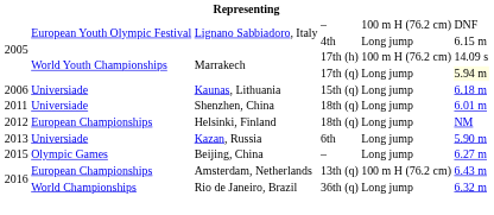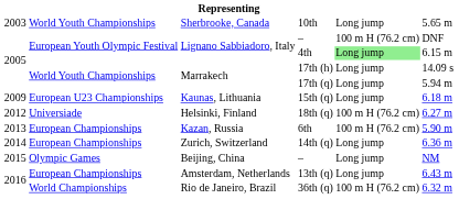+ row: 2003 | World Youth Championships | Sherbrooke, Canada | 10th | Long jump | 5.65 m
Lignano Sabbiadoro, Italy / 4th | column 5: no background -> lightgreen background
Marrakech / 17th (h) | column 5: 100 m H (76.2 cm) -> Long jump
Marrakech / 17th (q) | column 6: lightyellow background -> no background
Kaunas, Lithuania | column 1: 2006 -> 2009
Kaunas, Lithuania | column 2: Universiade -> European U23 Championships
- row: 2011 | Universiade | Shenzhen, China | 18th (q) | Long jump | 6.01 m
Helsinki, Finland | column 2: European Championships -> Universiade
Helsinki, Finland | column 5: Long jump -> 100 m H (76.2 cm)
Helsinki, Finland | column 6: NM -> 6.27 m
Kazan, Russia | column 2: Universiade -> European Championships
Kazan, Russia | column 5: Long jump -> 100 m H (76.2 cm)
+ row: 2014 | European Championships | Zurich, Switzerland | 14th (q) | Long jump | 6.36 m
Beijing, China | column 6: 6.27 m -> NM
Amsterdam, Netherlands | column 5: 100 m H (76.2 cm) -> Long jump
Rio de Janeiro, Brazil | column 5: Long jump -> 100 m H (76.2 cm)
